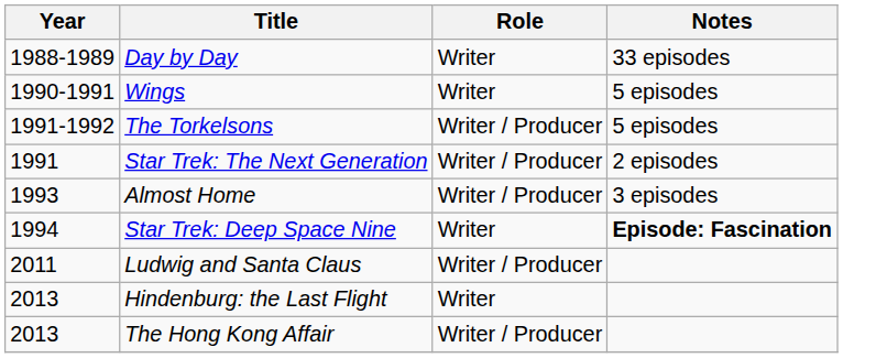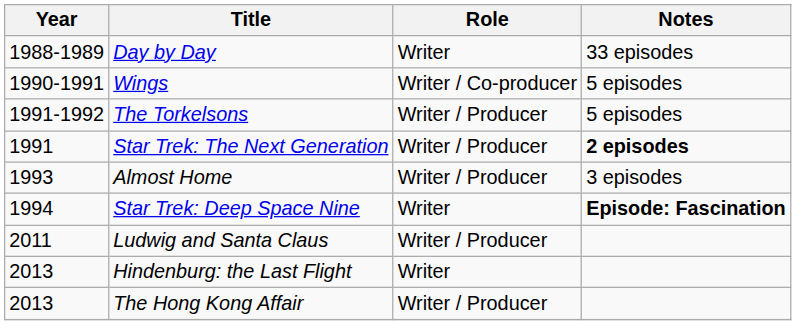Wings | Role: Writer -> Writer / Co-producer
Star Trek: The Next Generation | Notes: normal -> bold
